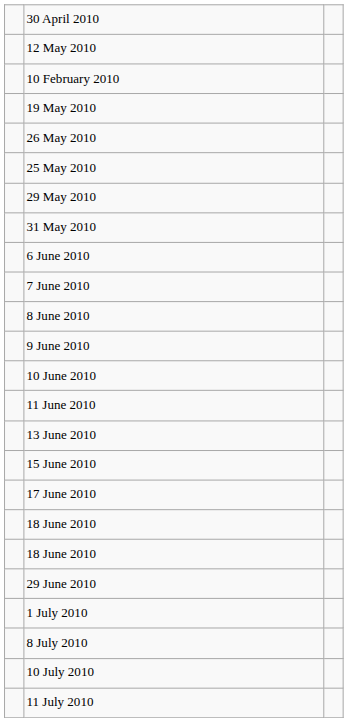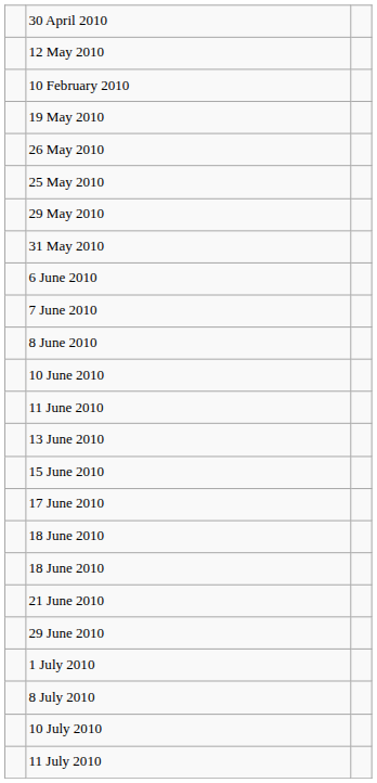- row: 9 June 2010
+ row: 21 June 2010
